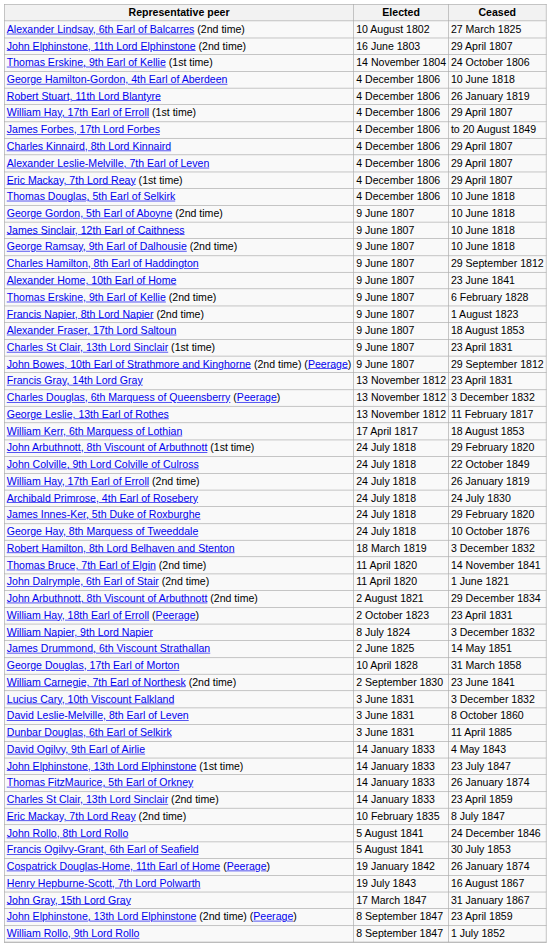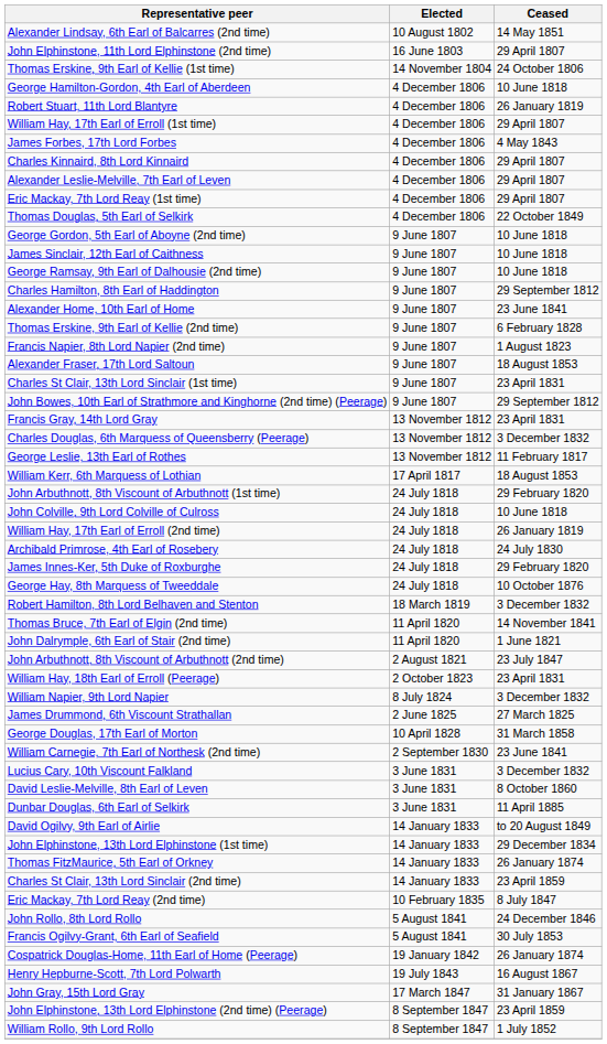Alexander Lindsay, 6th Earl of Balcarres (2nd time) | Ceased: 27 March 1825 -> 14 May 1851
James Forbes, 17th Lord Forbes | Ceased: to 20 August 1849 -> 4 May 1843
Thomas Douglas, 5th Earl of Selkirk | Ceased: 10 June 1818 -> 22 October 1849
John Colville, 9th Lord Colville of Culross | Ceased: 22 October 1849 -> 10 June 1818
John Arbuthnott, 8th Viscount of Arbuthnott (2nd time) | Ceased: 29 December 1834 -> 23 July 1847
James Drummond, 6th Viscount Strathallan | Ceased: 14 May 1851 -> 27 March 1825
David Ogilvy, 9th Earl of Airlie | Ceased: 4 May 1843 -> to 20 August 1849
John Elphinstone, 13th Lord Elphinstone (1st time) | Ceased: 23 July 1847 -> 29 December 1834
